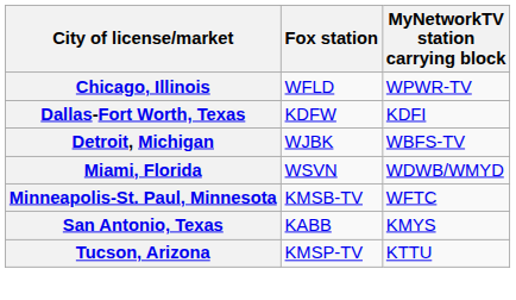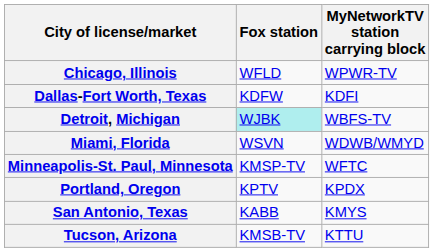Detroit, Michigan | Fox station: no background -> paleturquoise background
Minneapolis-St. Paul, Minnesota | Fox station: KMSB-TV -> KMSP-TV
+ row: Portland, Oregon | KPTV | KPDX
Tucson, Arizona | Fox station: KMSP-TV -> KMSB-TV
